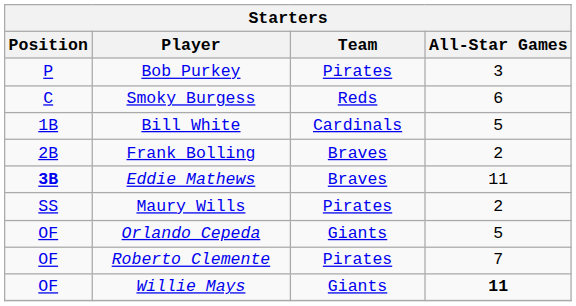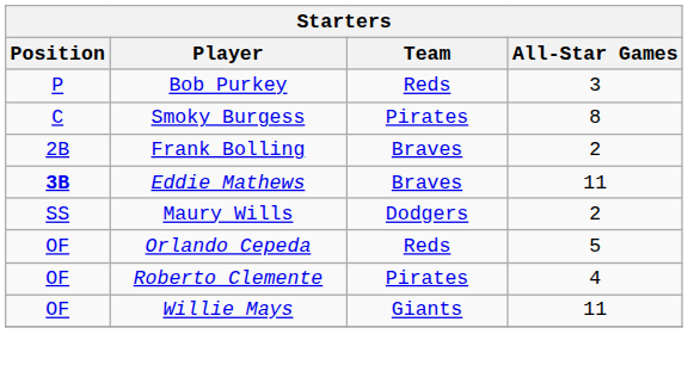Bob Purkey | Team: Pirates -> Reds
Smoky Burgess | Team: Reds -> Pirates
Smoky Burgess | All-Star Games: 6 -> 8
- row: 1B | Bill White | Cardinals | 5
Maury Wills | Team: Pirates -> Dodgers
Orlando Cepeda | Team: Giants -> Reds
Roberto Clemente | All-Star Games: 7 -> 4
Willie Mays | All-Star Games: bold -> normal
